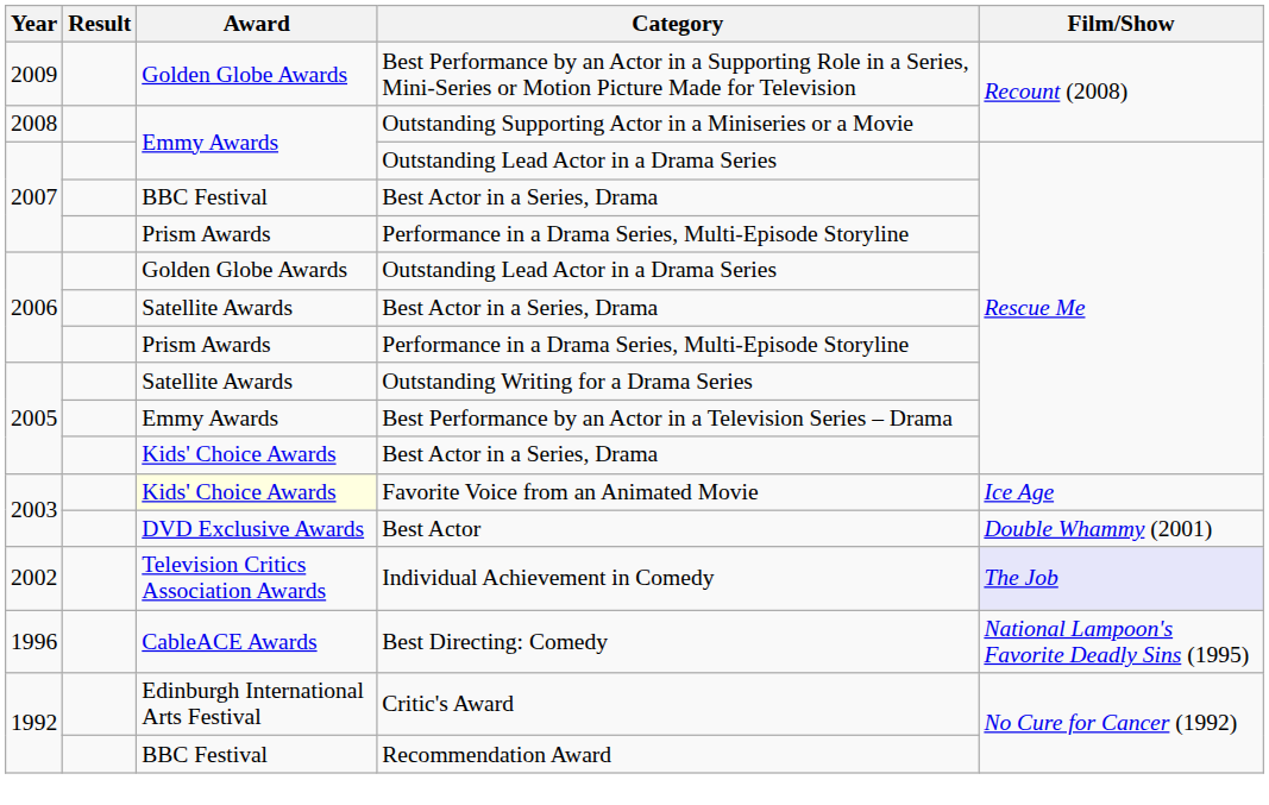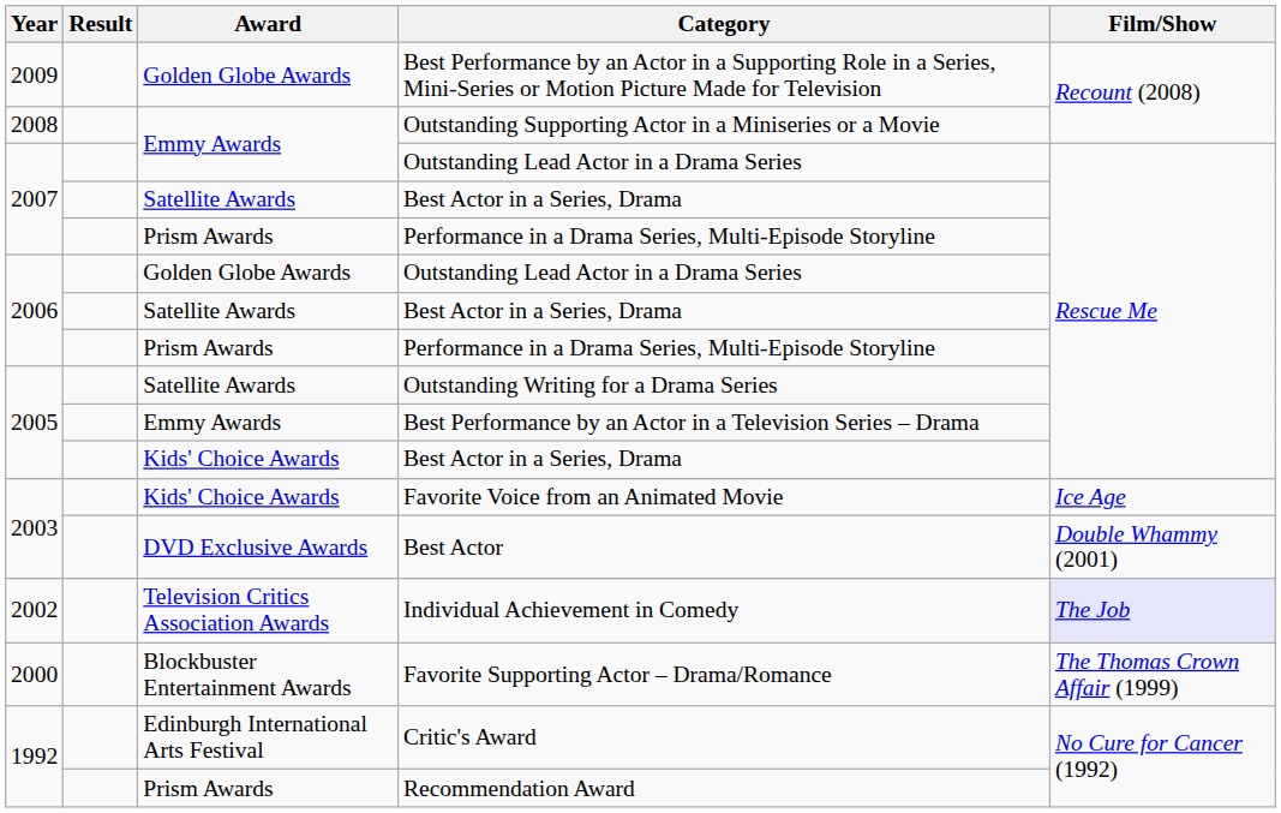2007 / Best Actor in a Series, Drama | Award: BBC Festival -> Satellite Awards
Favorite Voice from an Animated Movie | Award: lightyellow background -> no background
+ row: 2000 | Blockbuster Entertainment Awards | Favorite Supporting Actor – Drama/Romance | The Thomas Crown Affair (1999)
- row: 1996 | CableACE Awards | Best Directing: Comedy | National Lampoon's Favorite Deadly Sins (1995)
Recommendation Award | Award: BBC Festival -> Prism Awards
